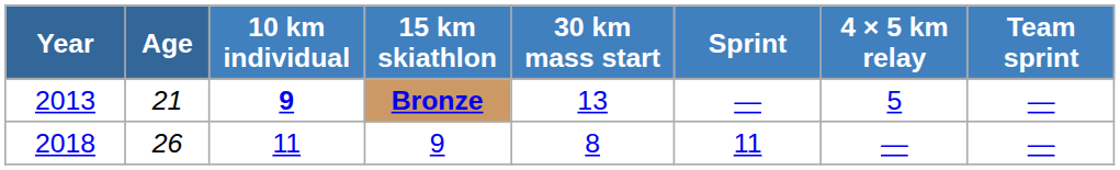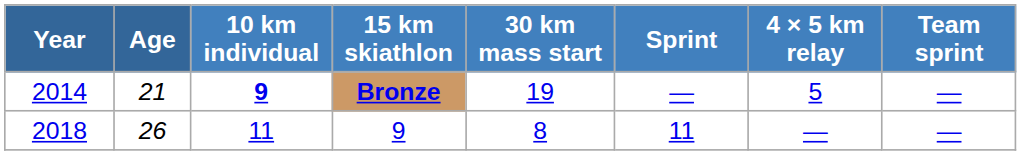Bronze | Year: 2013 -> 2014
Bronze | 30 km mass start: 13 -> 19
